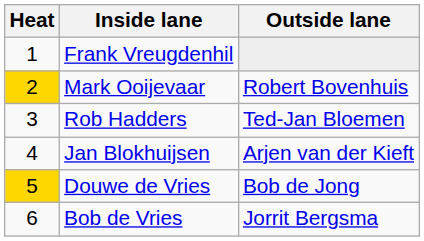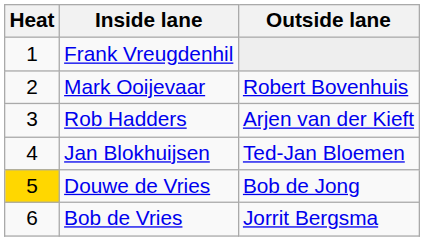Mark Ooijevaar | Heat: gold background -> no background
Rob Hadders | Outside lane: Ted-Jan Bloemen -> Arjen van der Kieft
Jan Blokhuijsen | Outside lane: Arjen van der Kieft -> Ted-Jan Bloemen
